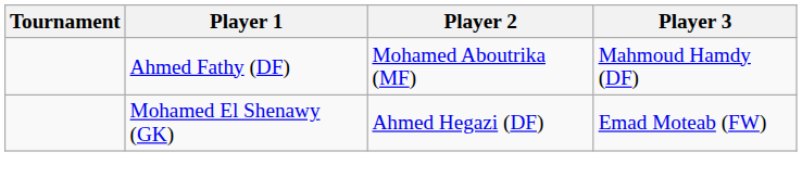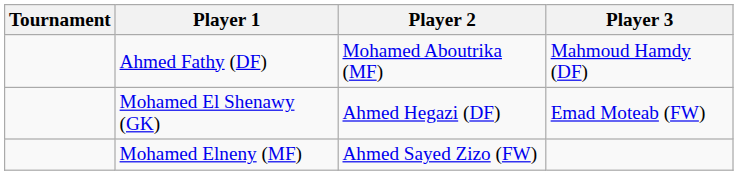+ row: Mohamed Elneny (MF) | Ahmed Sayed Zizo (FW)
